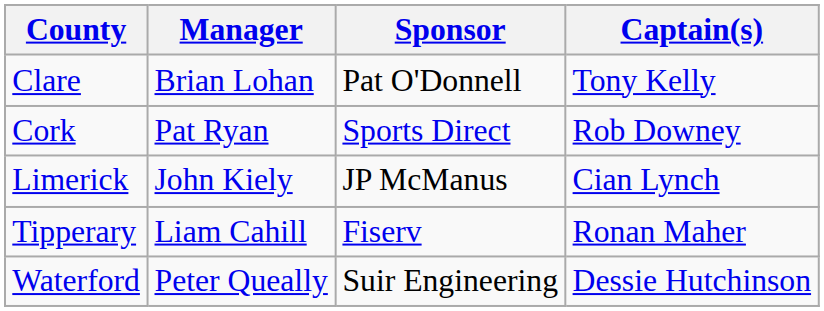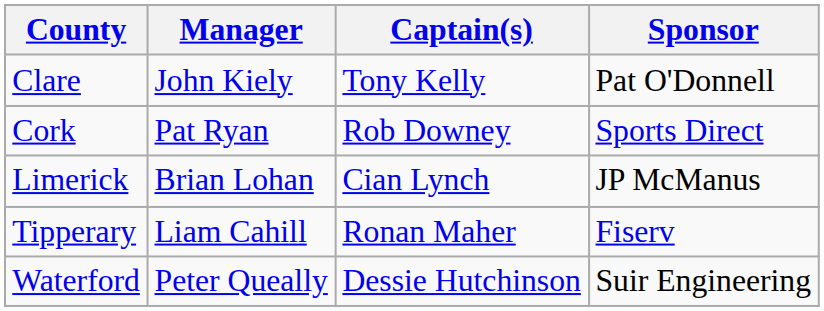columns swapped: Captain(s) <-> Sponsor
Clare | Manager: Brian Lohan -> John Kiely
Limerick | Manager: John Kiely -> Brian Lohan
